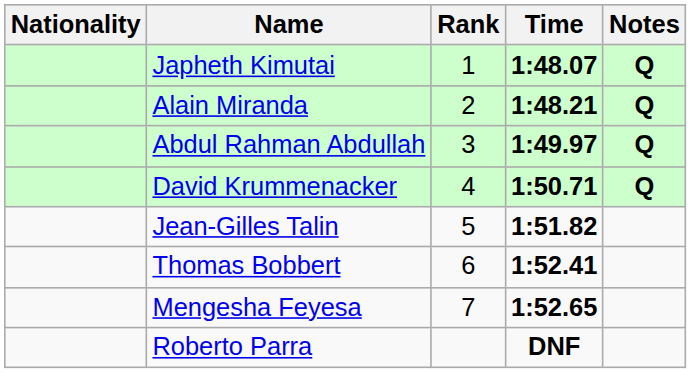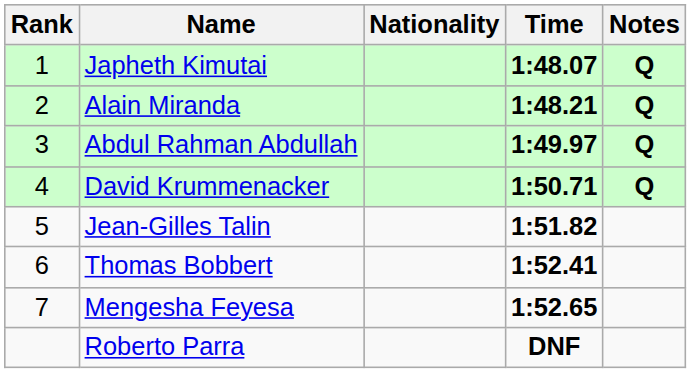columns swapped: Rank <-> Nationality
